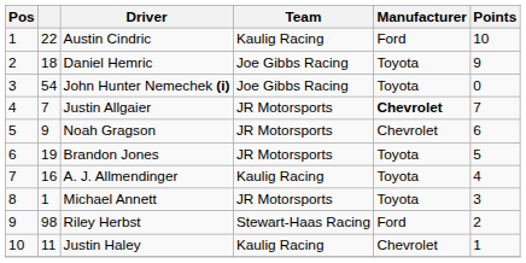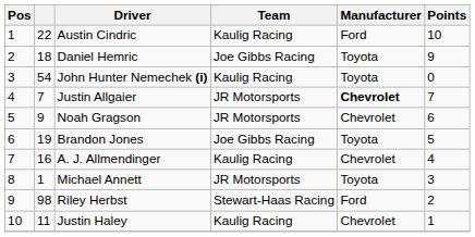John Hunter Nemechek (i) | Team: Joe Gibbs Racing -> Kaulig Racing
Brandon Jones | Team: JR Motorsports -> Joe Gibbs Racing
A. J. Allmendinger | Manufacturer: Toyota -> Chevrolet
